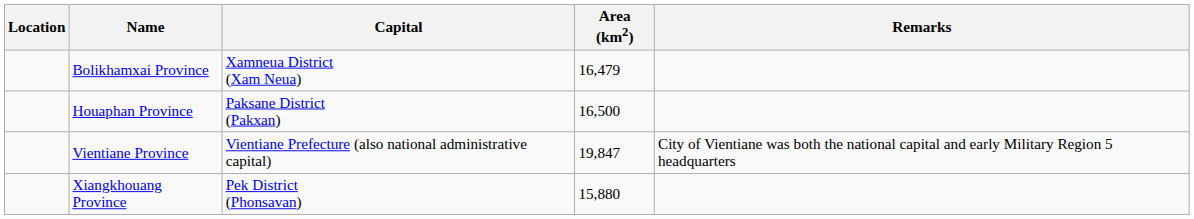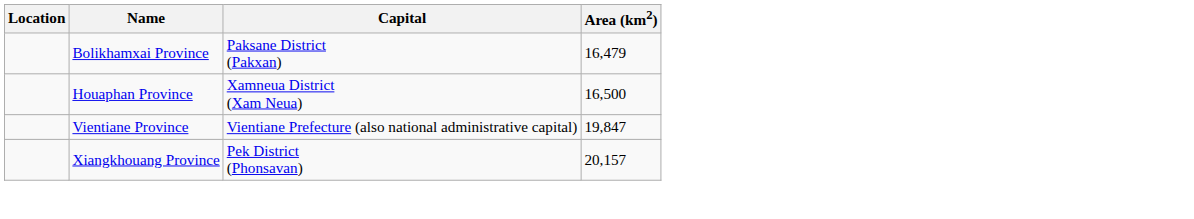- column: Remarks | City of Vientiane was both the national capital and early Military Region 5 headquarters
Bolikhamxai Province | Capital: Xamneua District (Xam Neua) -> Paksane District (Pakxan)
Houaphan Province | Capital: Paksane District (Pakxan) -> Xamneua District (Xam Neua)
Xiangkhouang Province | Area (km2): 15,880 -> 20,157
